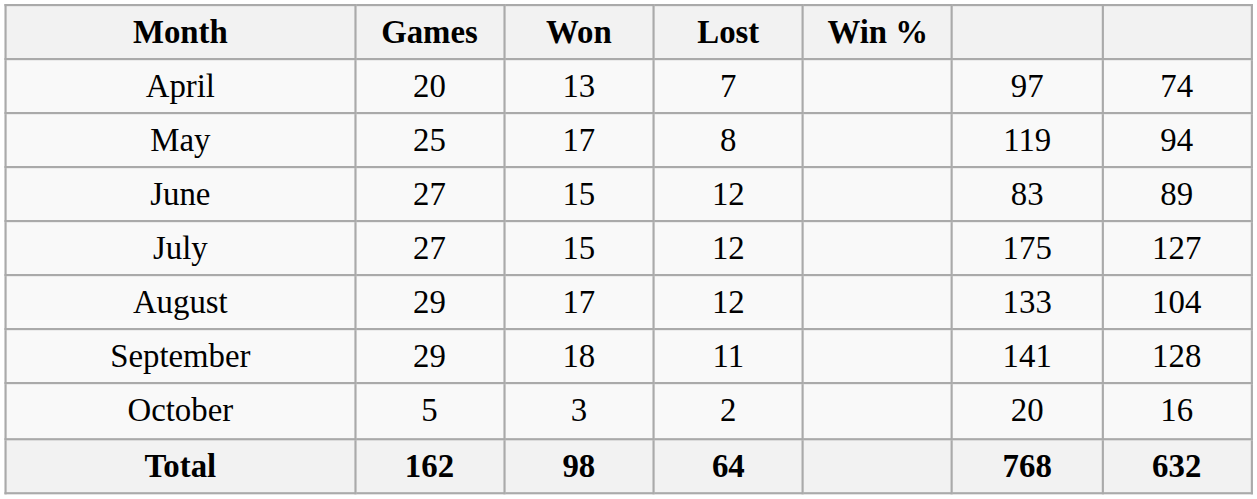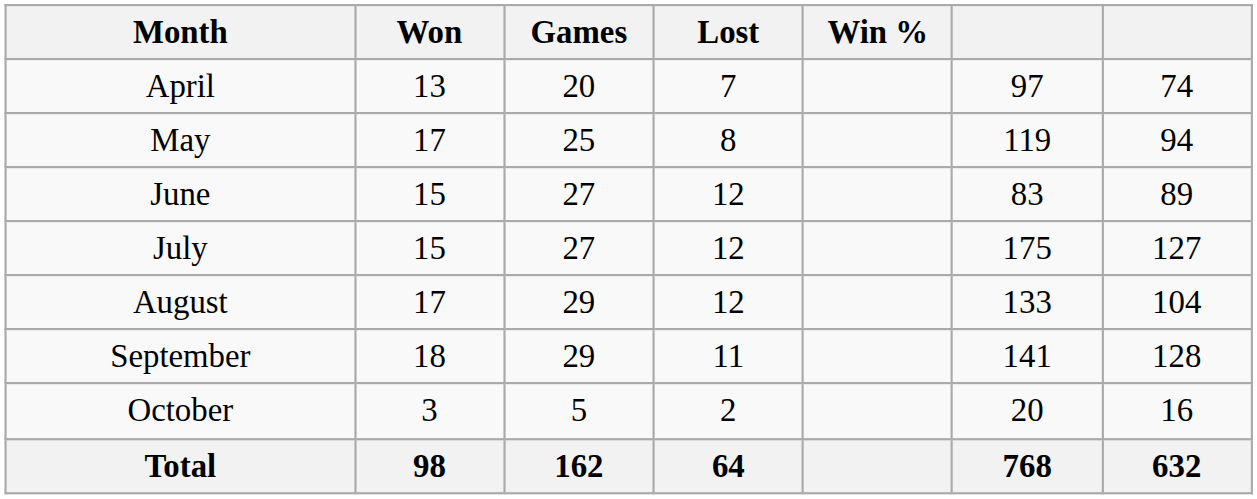columns swapped: Games <-> Won
